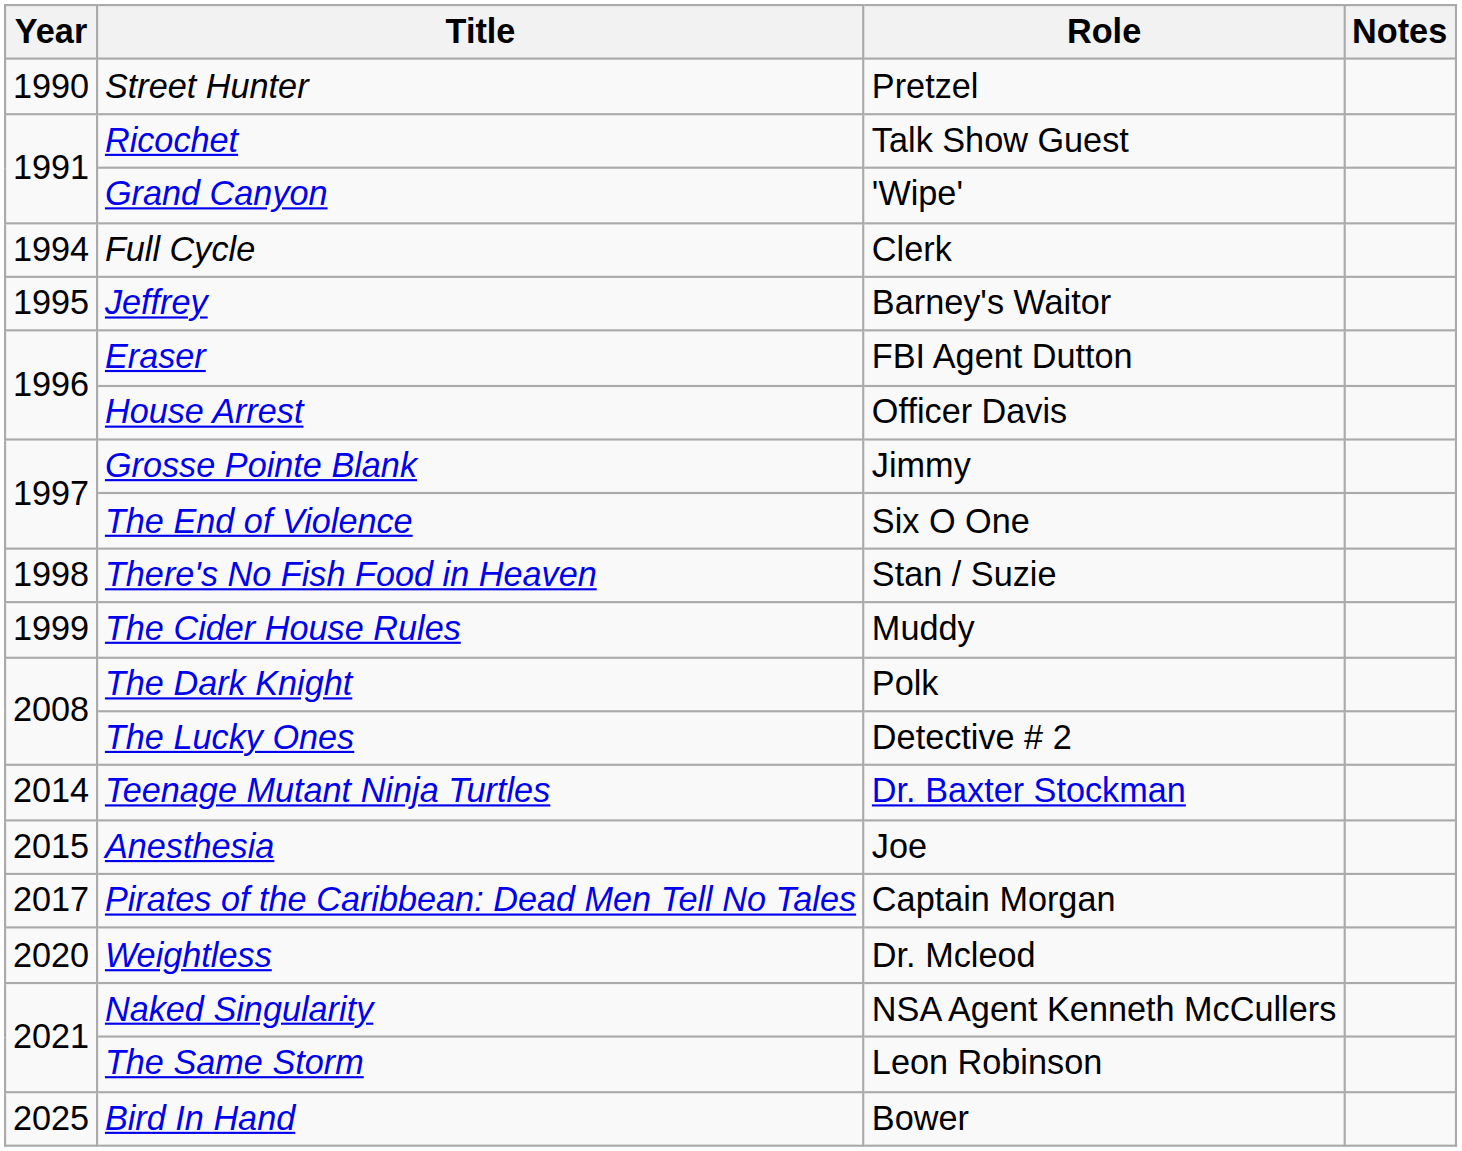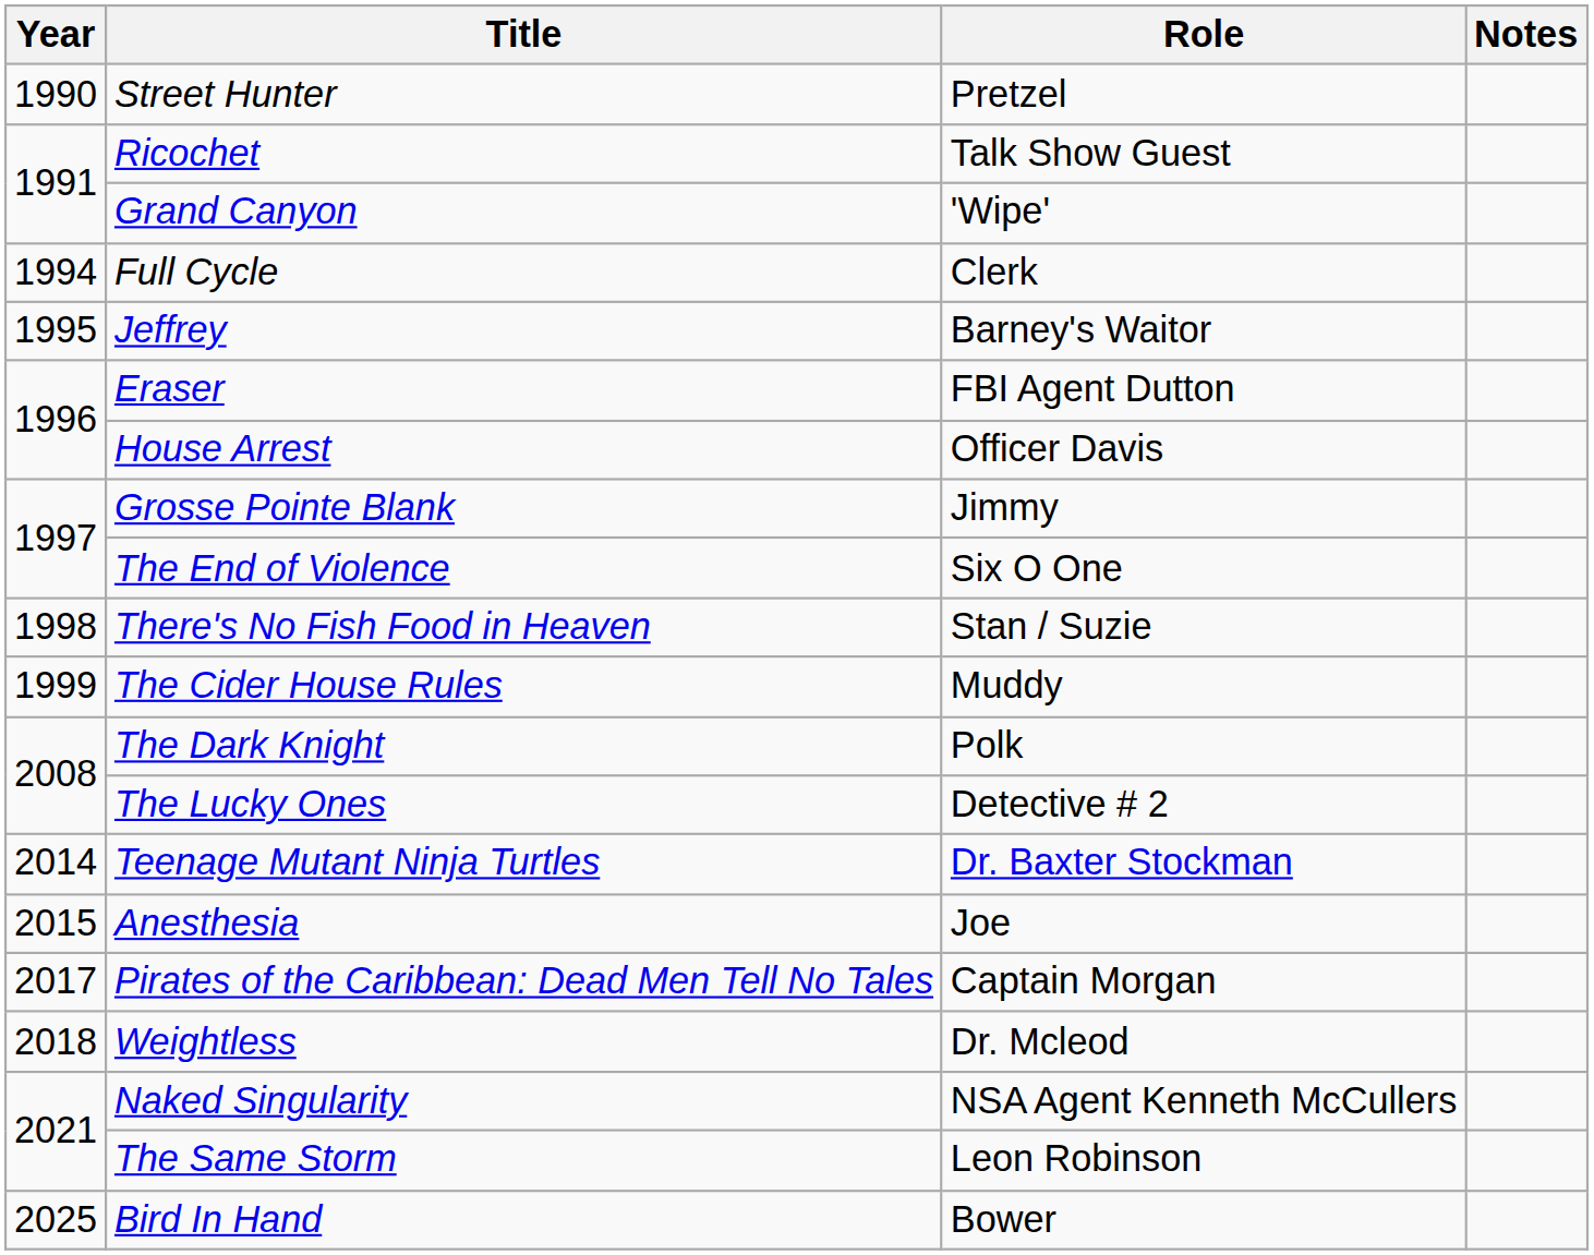Weightless | Year: 2020 -> 2018
